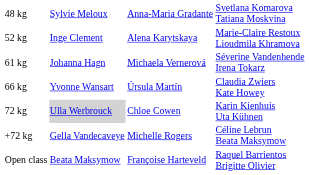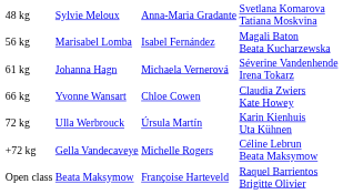- row: 52 kg | Inge Clement | Alena Karytskaya | Marie-Claire Restoux Lioudmila Khramova
+ row: 56 kg | Marisabel Lomba | Isabel Fernández | Magali Baton Beata Kucharzewska
66 kg | column 3: Úrsula Martín -> Chloe Cowen
72 kg | column 2: lightgrey background -> no background
72 kg | column 3: Chloe Cowen -> Úrsula Martín
